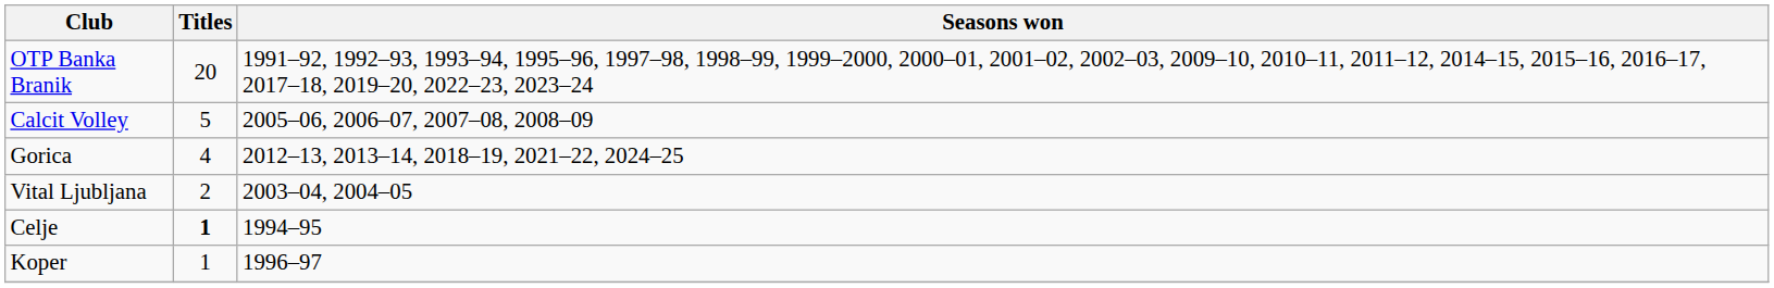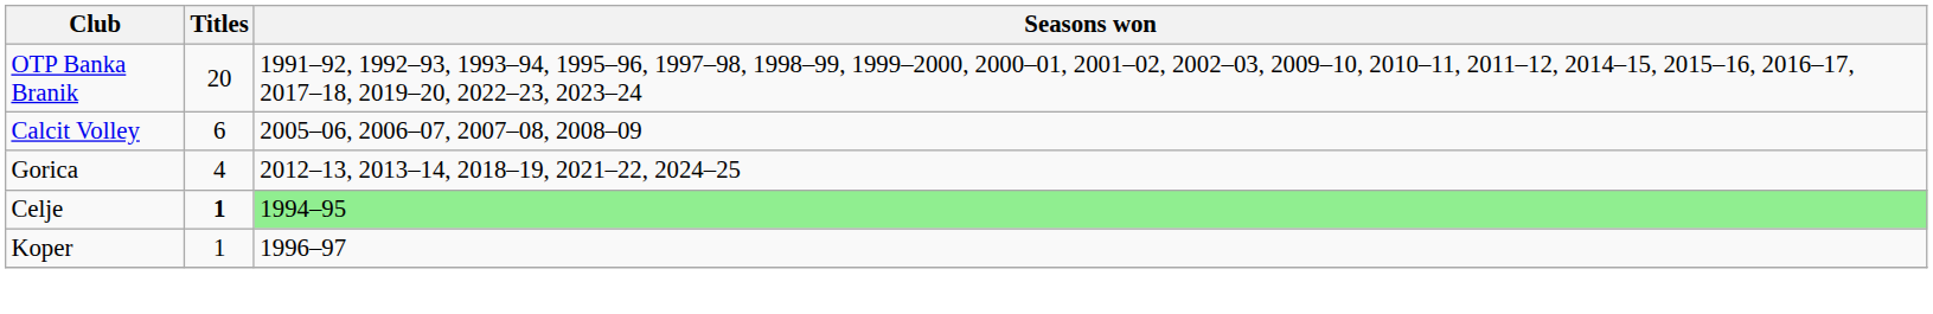Calcit Volley | Titles: 5 -> 6
- row: Vital Ljubljana | 2 | 2003–04, 2004–05
Celje | Seasons won: no background -> lightgreen background
